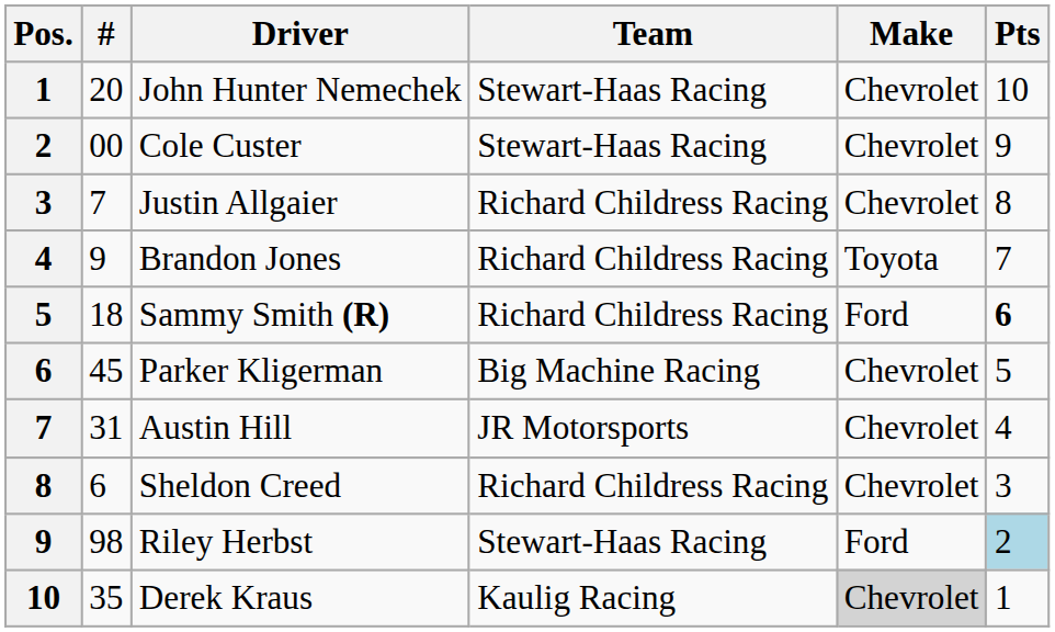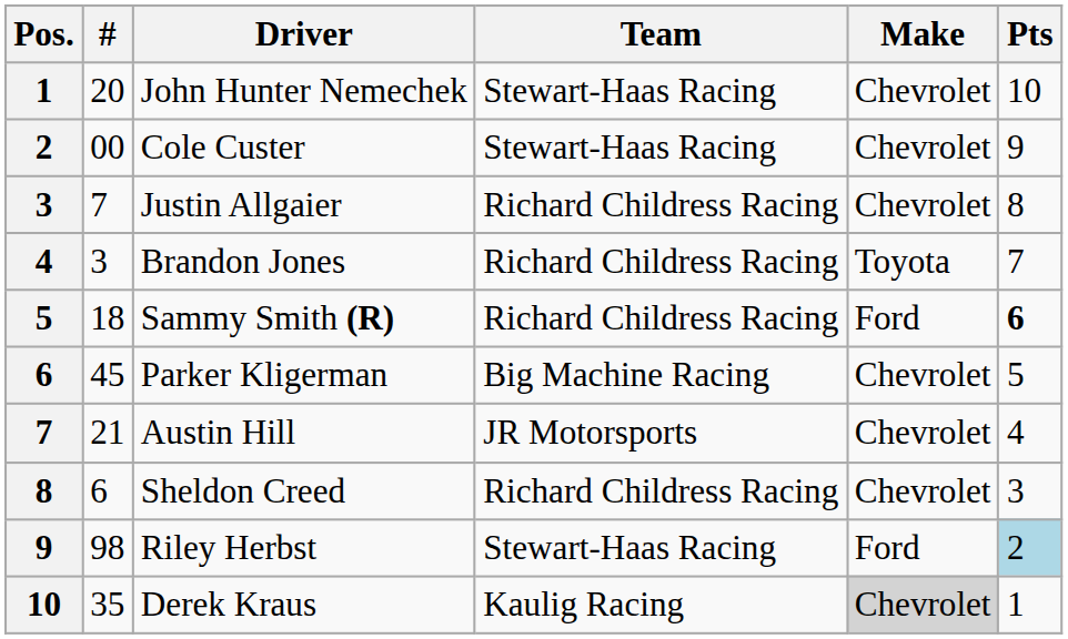Brandon Jones | #: 9 -> 3
Austin Hill | #: 31 -> 21
